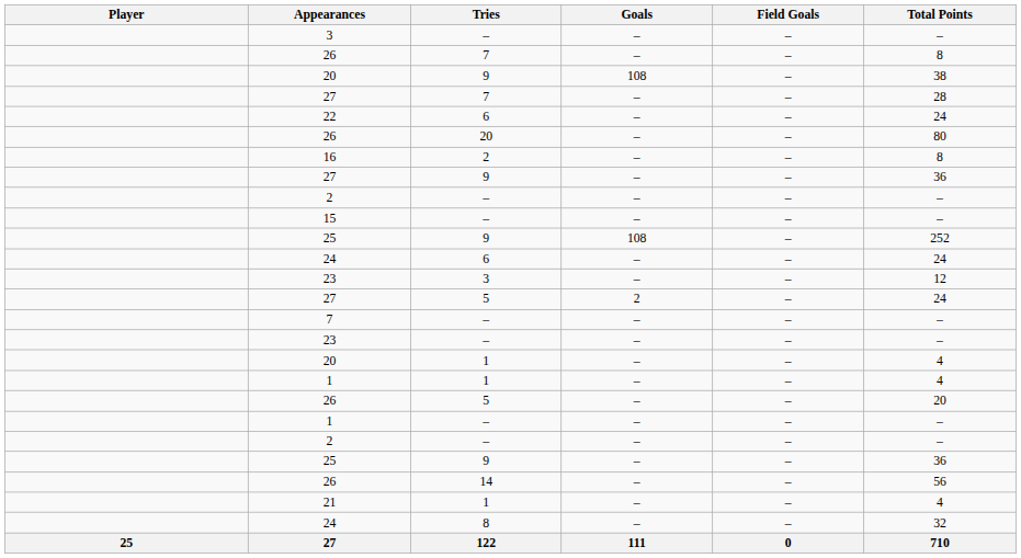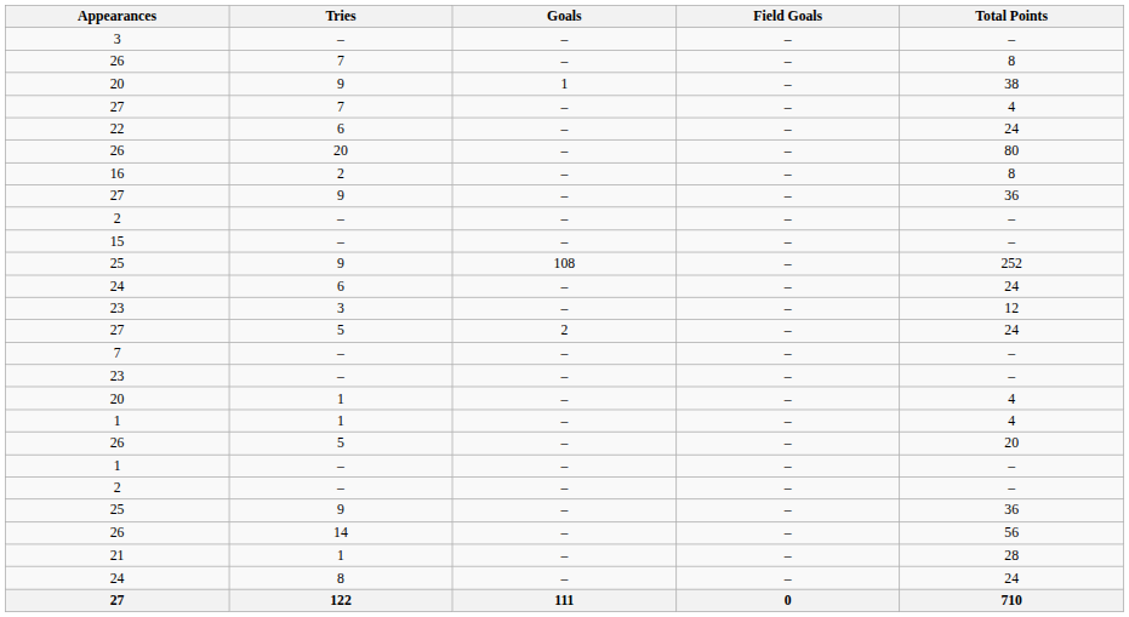- column: Player | 25
20 / 9 | Goals: 108 -> 1
27 / 7 | Total Points: 28 -> 4
21 | Total Points: 4 -> 28
24 / 8 | Total Points: 32 -> 24
